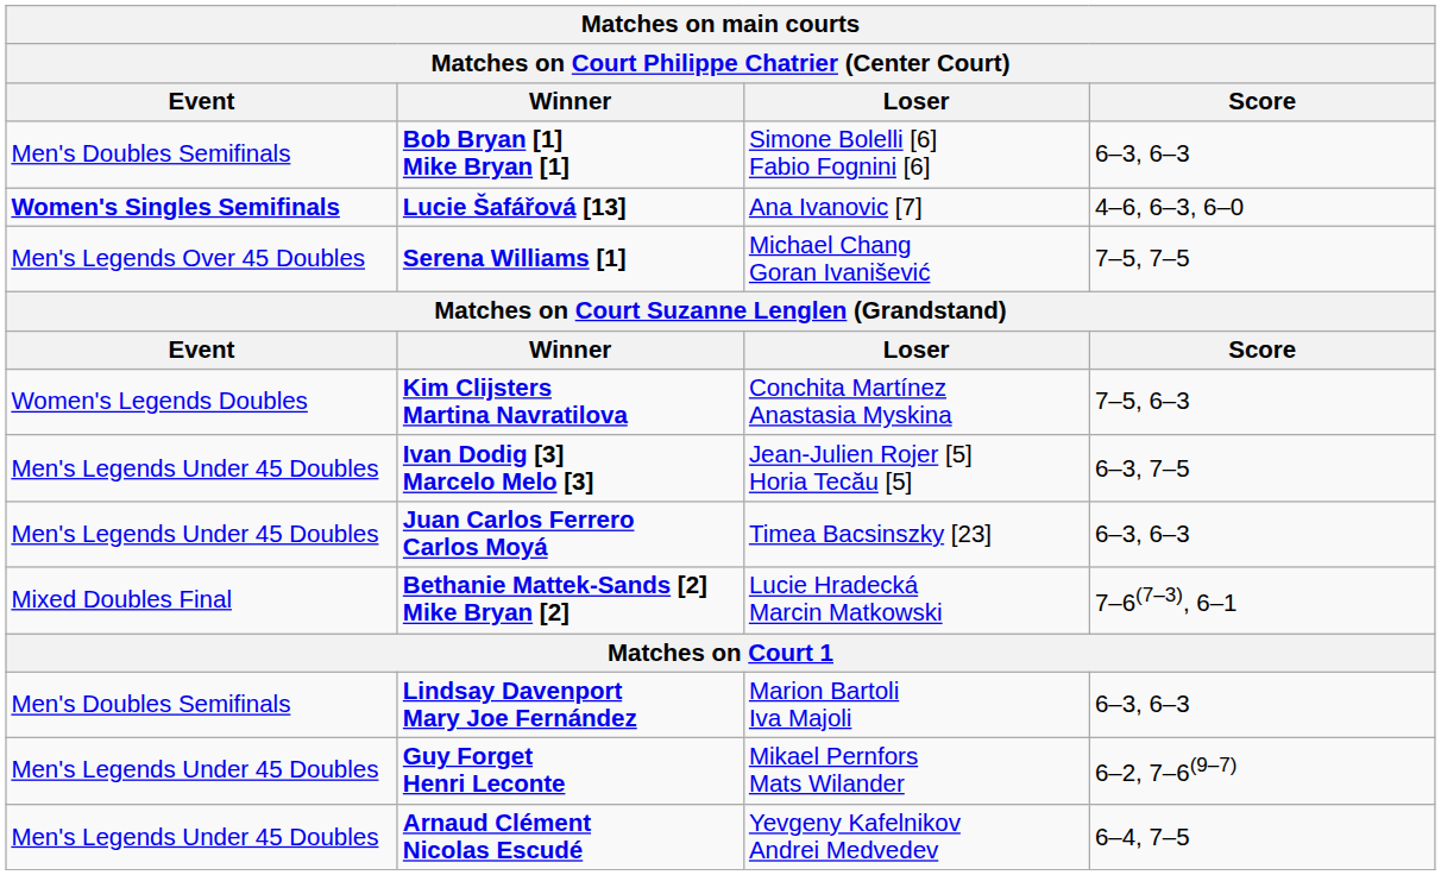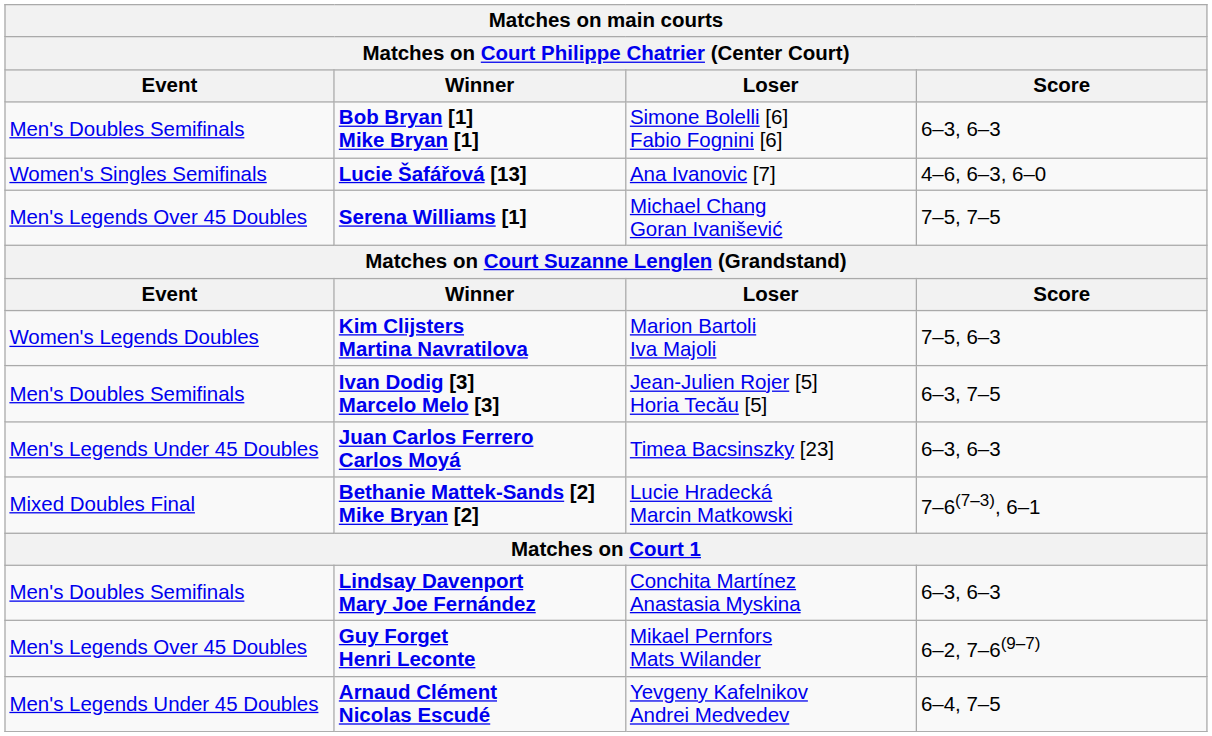Lucie Šafářová [13] | Event: bold -> normal
Kim Clijsters Martina Navratilova | Loser: Conchita Martínez Anastasia Myskina -> Marion Bartoli Iva Majoli
Ivan Dodig [3] Marcelo Melo [3] | Event: Men's Legends Under 45 Doubles -> Men's Doubles Semifinals
Lindsay Davenport Mary Joe Fernández | Loser: Marion Bartoli Iva Majoli -> Conchita Martínez Anastasia Myskina
Guy Forget Henri Leconte | Event: Men's Legends Under 45 Doubles -> Men's Legends Over 45 Doubles
